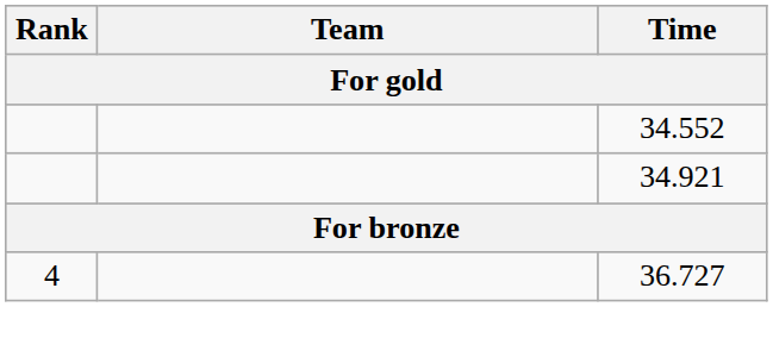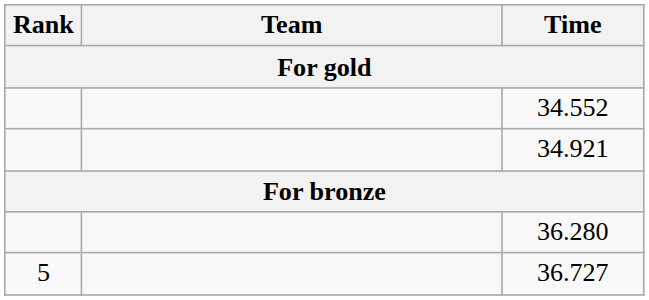+ row: 36.280
36.727 | Rank: 4 -> 5
